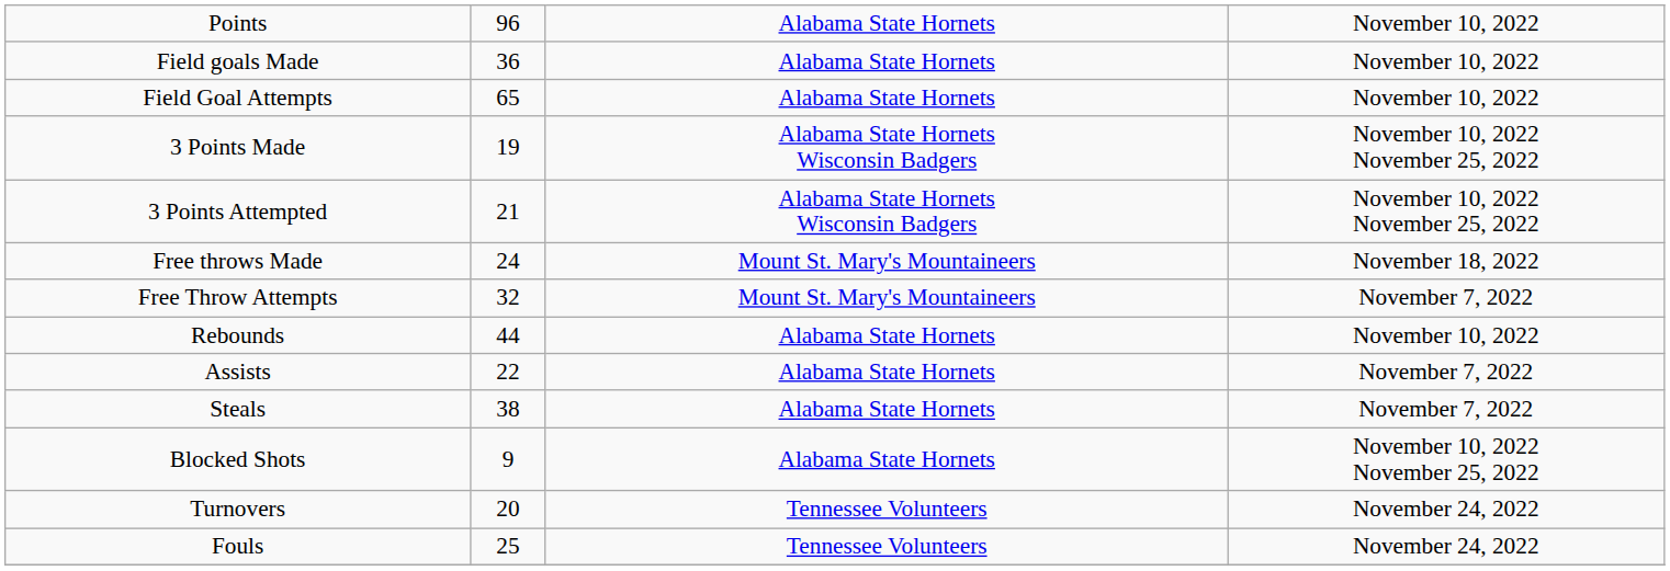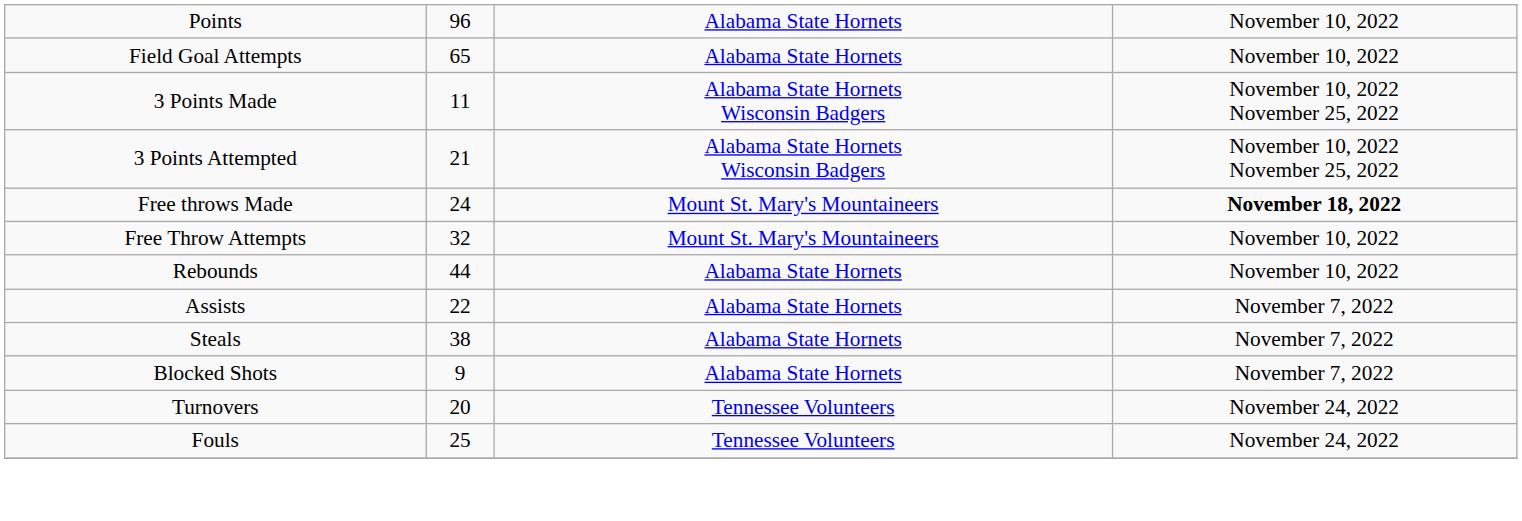- row: Field goals Made | 36 | Alabama State Hornets | November 10, 2022
3 Points Made | column 2: 19 -> 11
Free throws Made | column 4: normal -> bold
Free Throw Attempts | column 4: November 7, 2022 -> November 10, 2022
Blocked Shots | column 4: November 10, 2022 November 25, 2022 -> November 7, 2022
